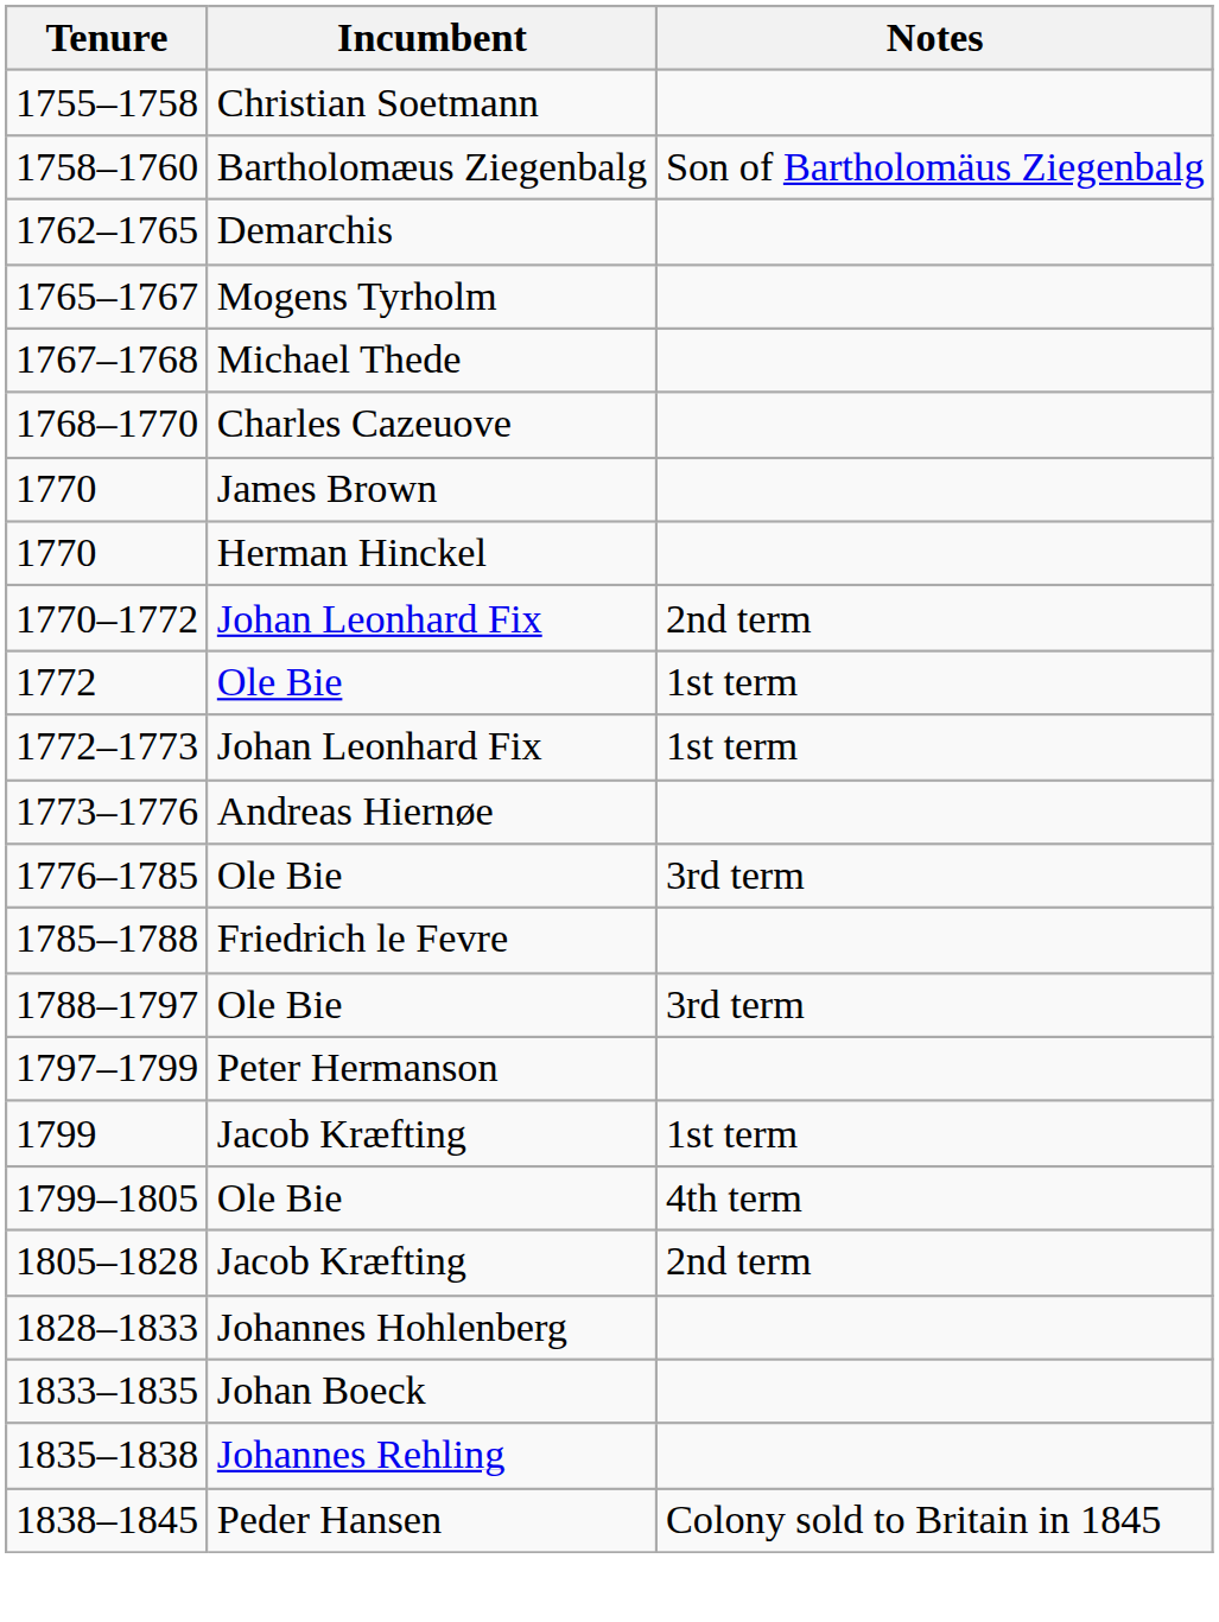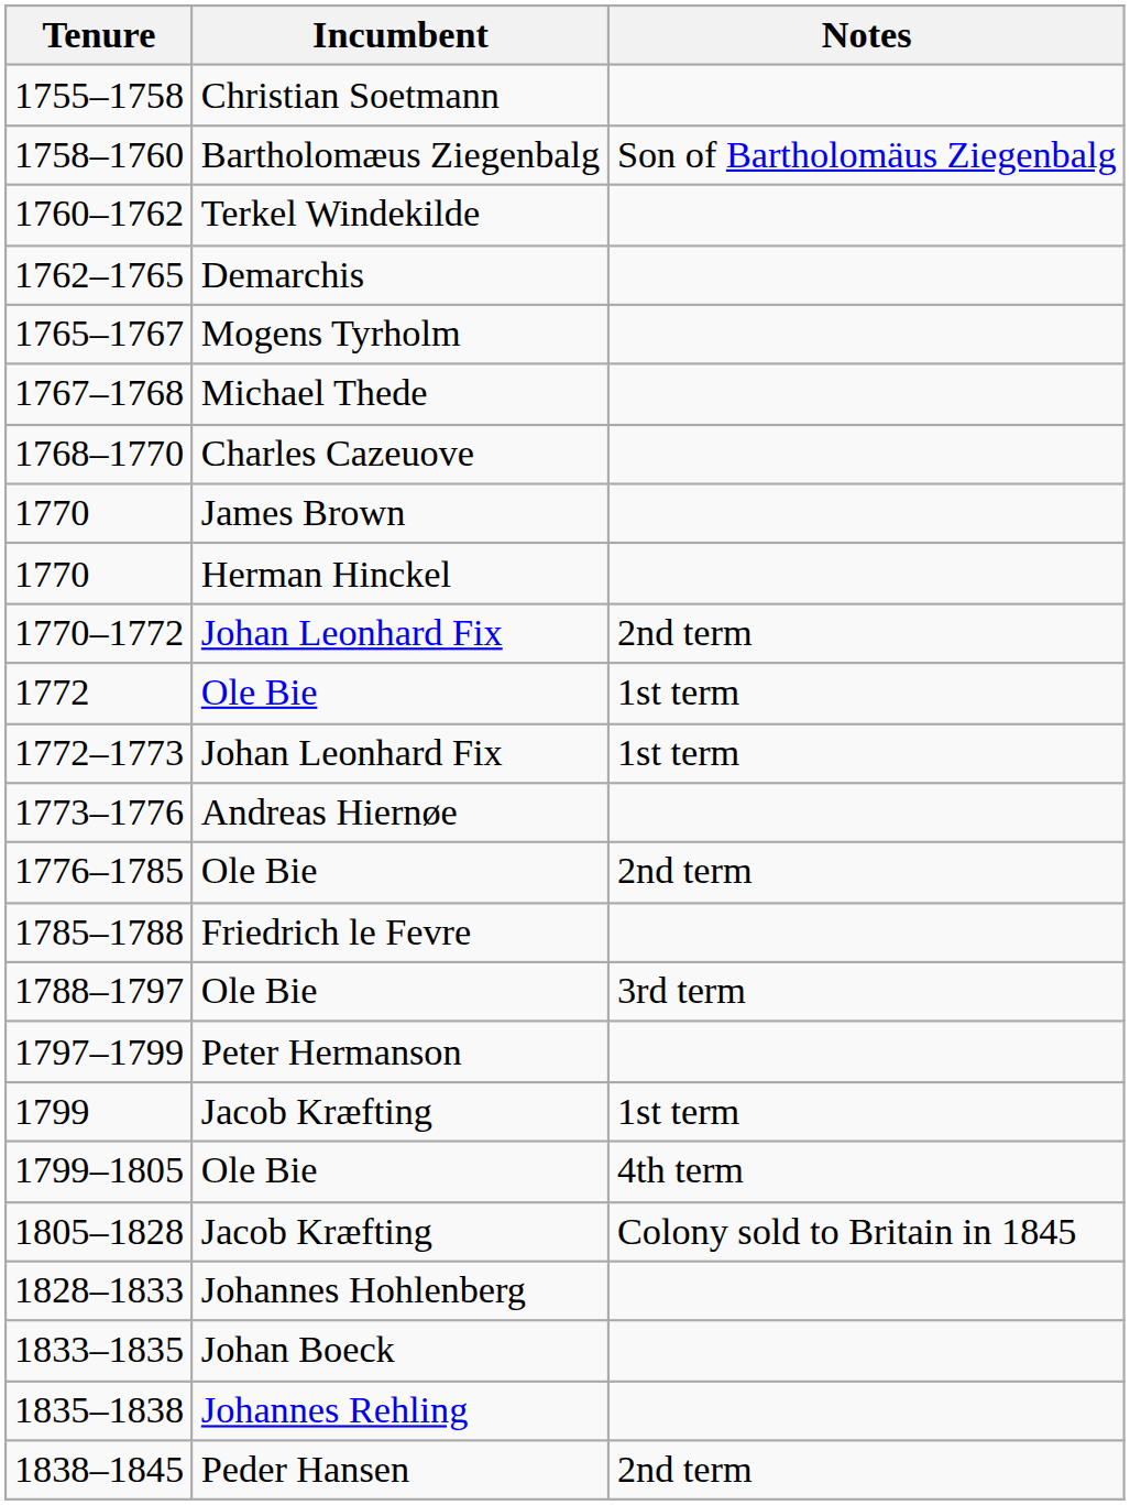+ row: 1760–1762 | Terkel Windekilde
1776–1785 | Notes: 3rd term -> 2nd term
1805–1828 | Notes: 2nd term -> Colony sold to Britain in 1845
1838–1845 | Notes: Colony sold to Britain in 1845 -> 2nd term
